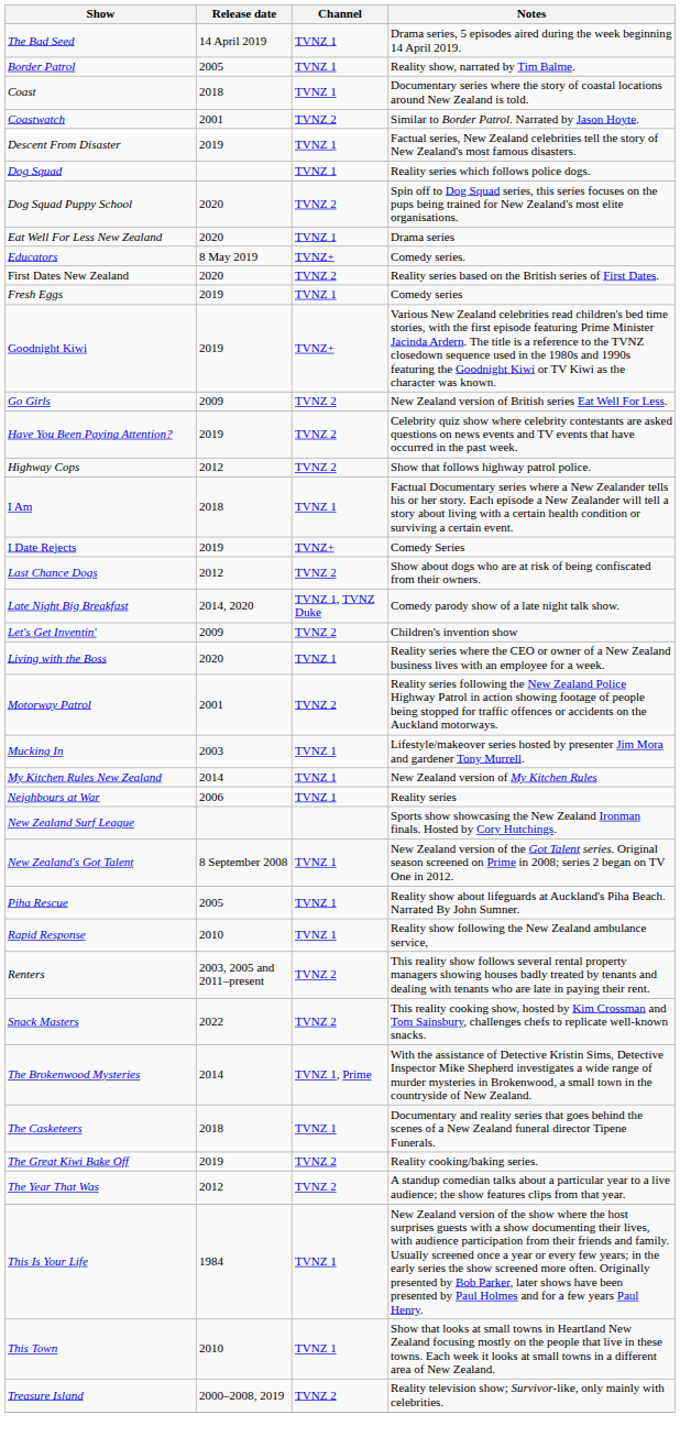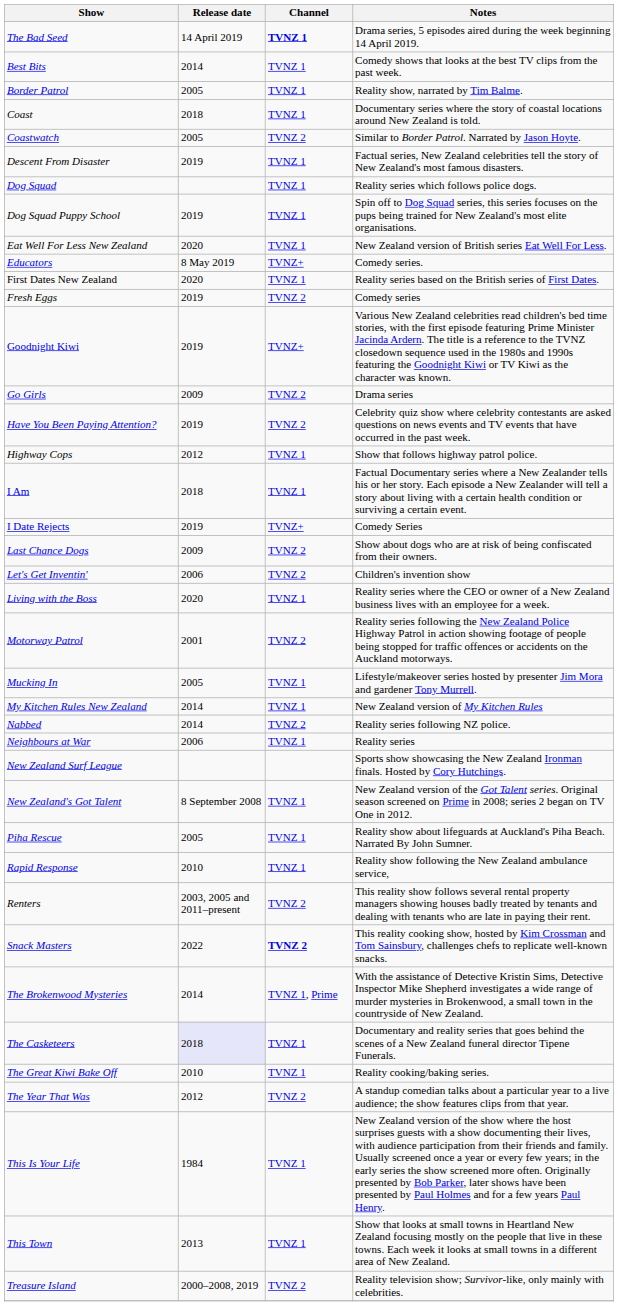The Bad Seed | Channel: normal -> bold
+ row: Best Bits | 2014 | TVNZ 1 | Comedy shows that looks at the best TV clips from the past week.
Coastwatch | Release date: 2001 -> 2005
Dog Squad Puppy School | Release date: 2020 -> 2019
Dog Squad Puppy School | Channel: TVNZ 2 -> TVNZ 1
Eat Well For Less New Zealand | Notes: Drama series -> New Zealand version of British series Eat Well For Less.
First Dates New Zealand | Channel: TVNZ 2 -> TVNZ 1
Fresh Eggs | Channel: TVNZ 1 -> TVNZ 2
Go Girls | Notes: New Zealand version of British series Eat Well For Less. -> Drama series
Highway Cops | Channel: TVNZ 2 -> TVNZ 1
Last Chance Dogs | Release date: 2012 -> 2009
- row: Late Night Big Breakfast | 2014, 2020 | TVNZ 1, TVNZ Duke | Comedy parody show of a late night talk show.
Let's Get Inventin' | Release date: 2009 -> 2006
Mucking In | Release date: 2003 -> 2005
+ row: Nabbed | 2014 | TVNZ 2 | Reality series following NZ police.
Snack Masters | Channel: normal -> bold
The Casketeers | Release date: no background -> lavender background
The Great Kiwi Bake Off | Release date: 2019 -> 2010
The Great Kiwi Bake Off | Channel: TVNZ 2 -> TVNZ 1
This Town | Release date: 2010 -> 2013
